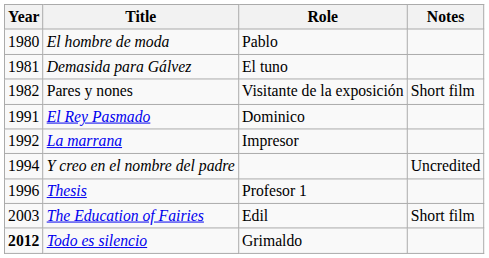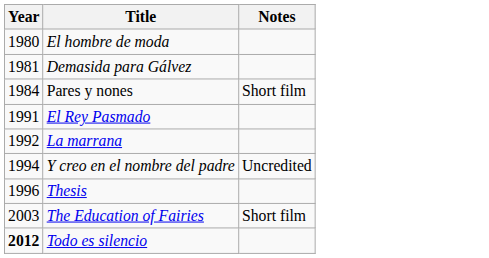- column: Role | Pablo | El tuno | Visitante de la exposición | Dominico | Impresor | Profesor 1 | Edil | Grimaldo
Pares y nones | Year: 1982 -> 1984
